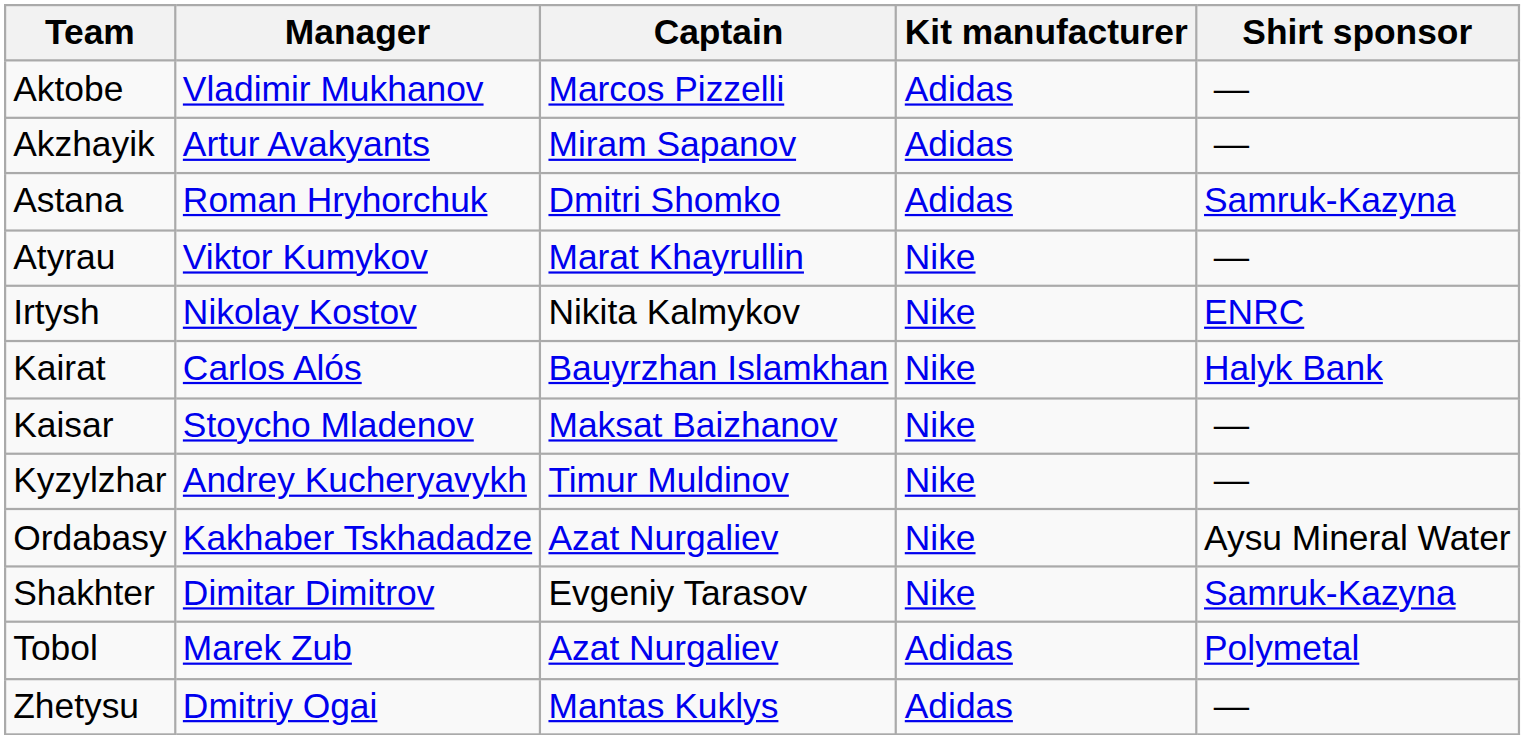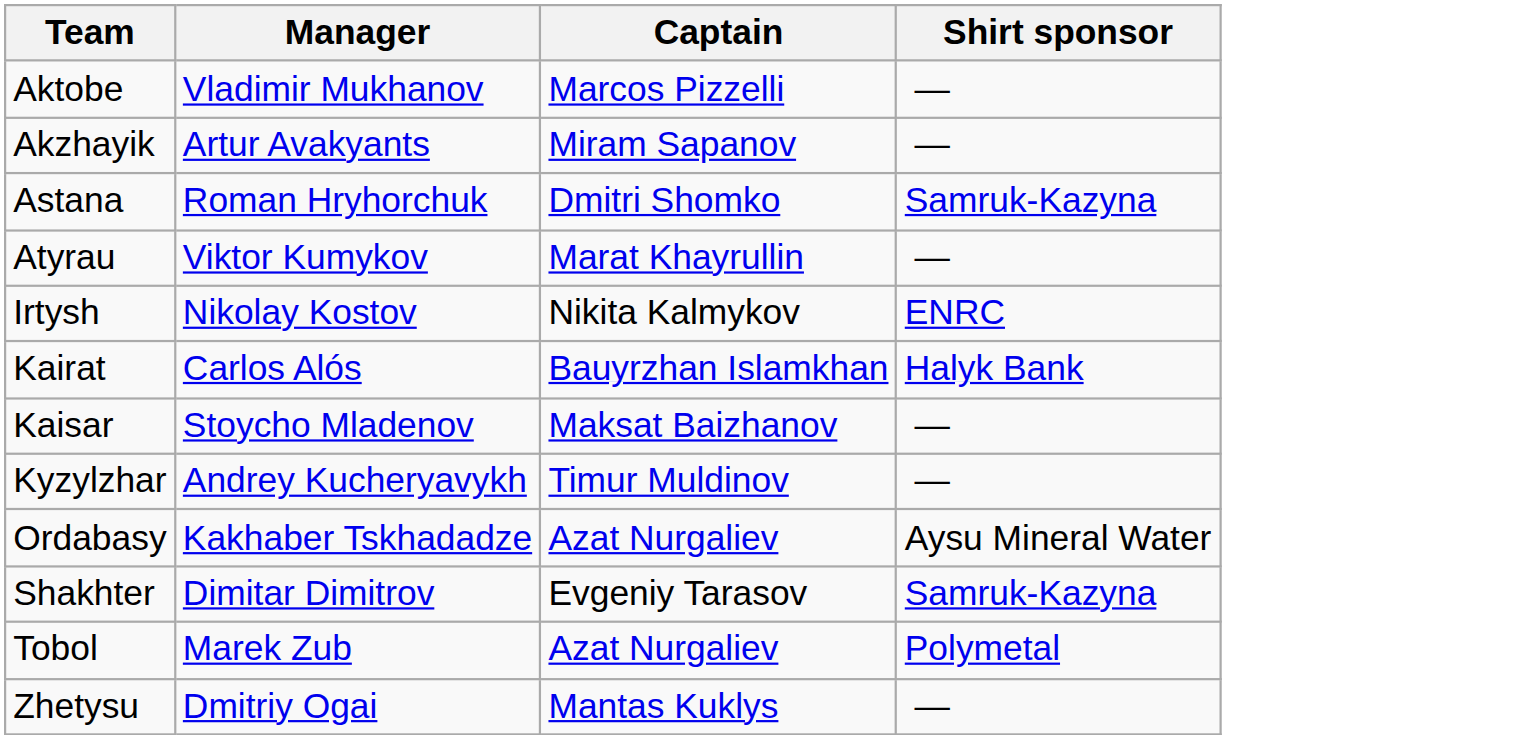- column: Kit manufacturer | Adidas | Adidas | Adidas | Nike | Nike | Nike | Nike | Nike | Nike | Nike | Adidas | Adidas
